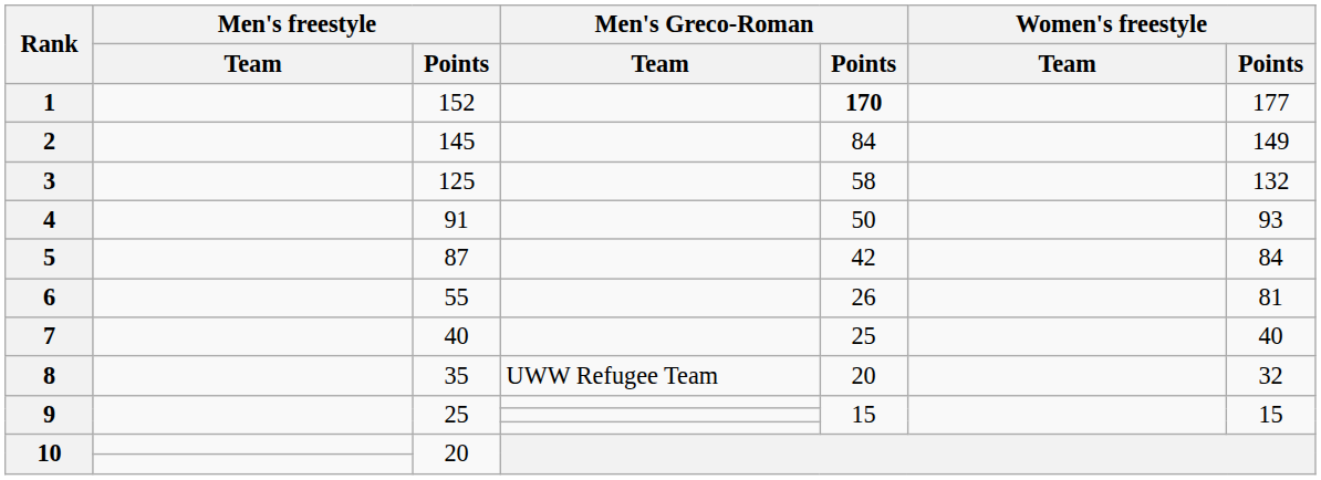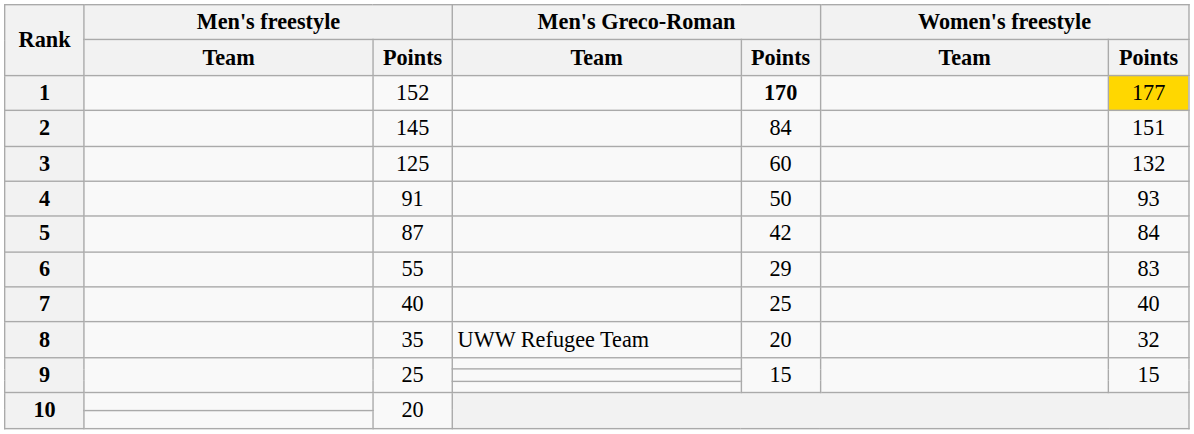1 | Women's freestyle / Points: no background -> gold background
2 | Women's freestyle / Points: 149 -> 151
3 | Men's Greco-Roman / Points: 58 -> 60
6 | Men's Greco-Roman / Points: 26 -> 29
6 | Women's freestyle / Points: 81 -> 83
